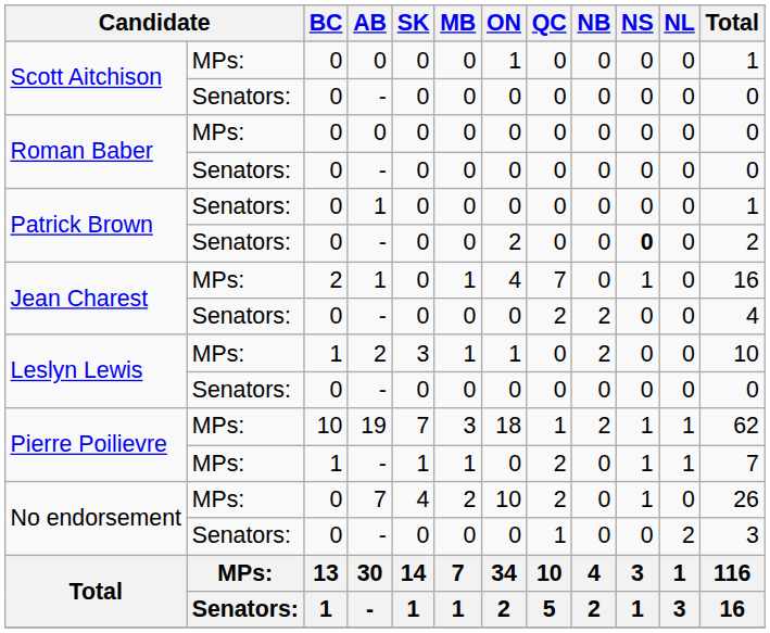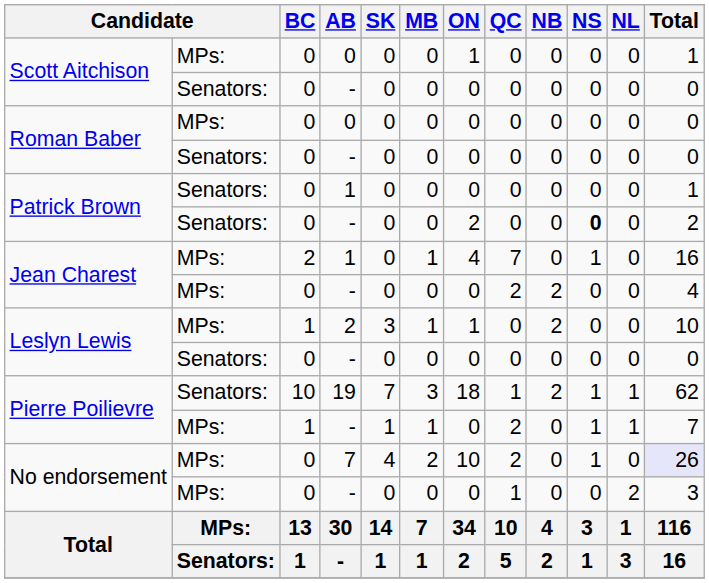Jean Charest / - | column 2: Senators: -> MPs:
Pierre Poilievre / 19 | column 2: MPs: -> Senators:
No endorsement / 7 | Total: no background -> lavender background
No endorsement / - | column 2: Senators: -> MPs:
